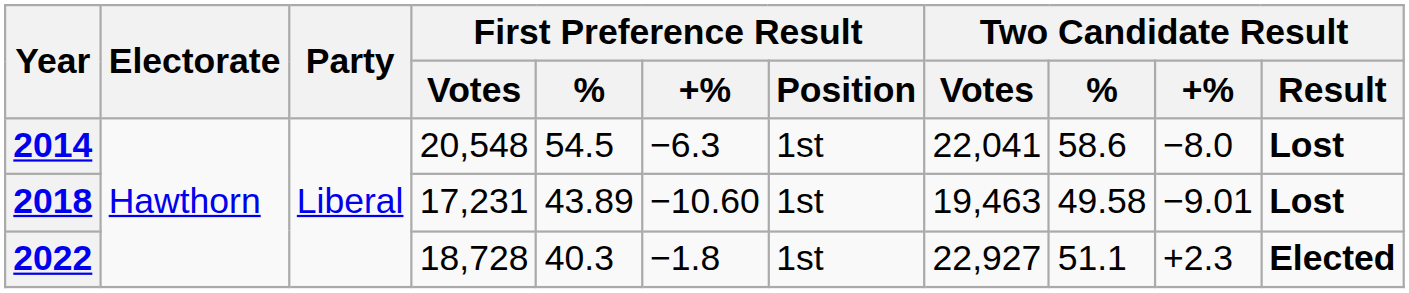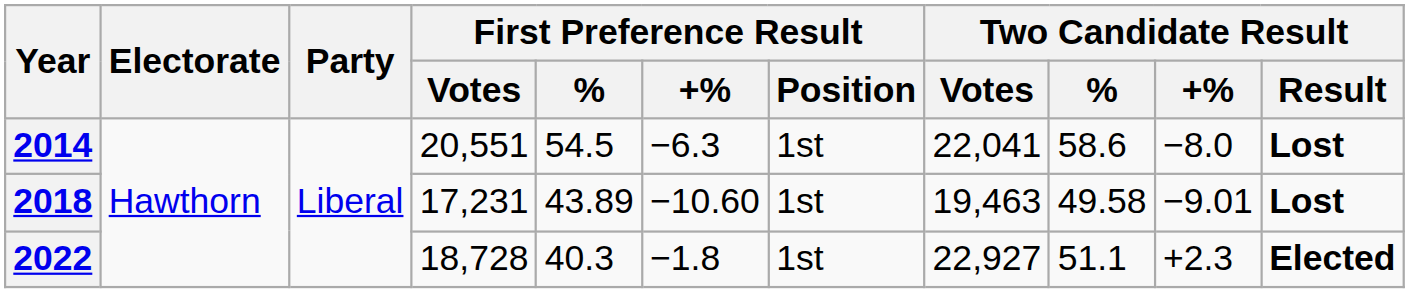2014 | First Preference Result / Votes: 20,548 -> 20,551
